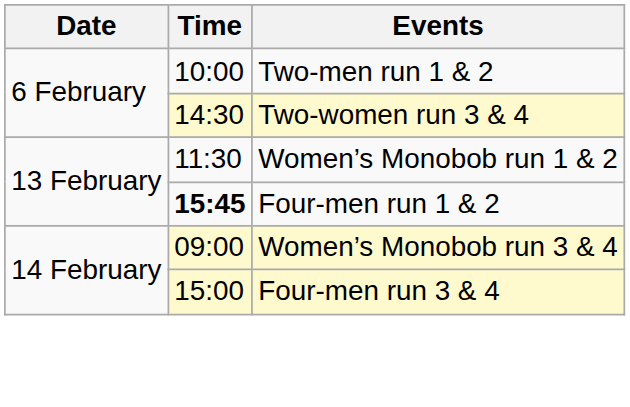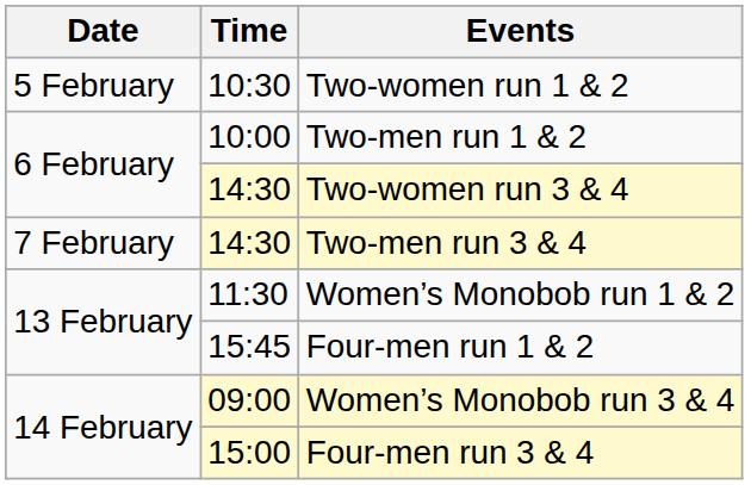+ row: 5 February | 10:30 | Two-women run 1 & 2
+ row: 7 February | 14:30 | Two-men run 3 & 4
Four-men run 1 & 2 | Time: bold -> normal
